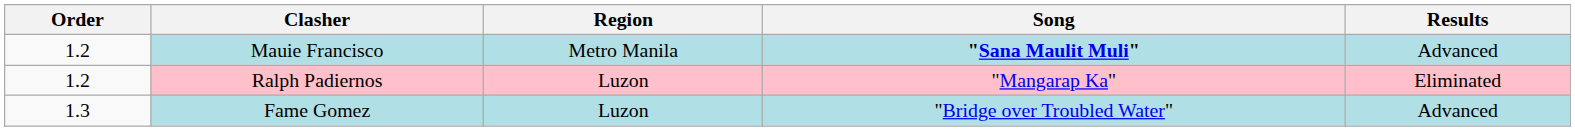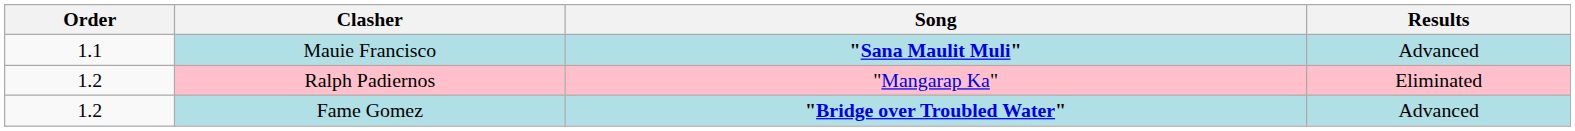- column: Region | Metro Manila | Luzon | Luzon
Mauie Francisco | Order: 1.2 -> 1.1
Fame Gomez | Order: 1.3 -> 1.2
Fame Gomez | Song: normal -> bold
